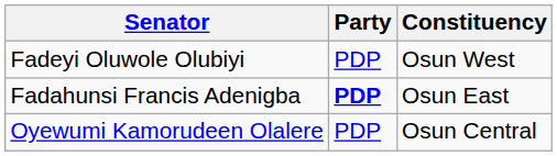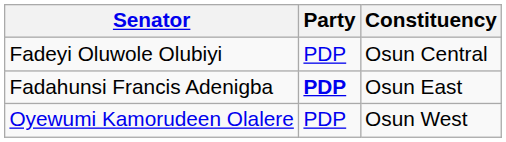Fadeyi Oluwole Olubiyi | Constituency: Osun West -> Osun Central
Oyewumi Kamorudeen Olalere | Constituency: Osun Central -> Osun West
